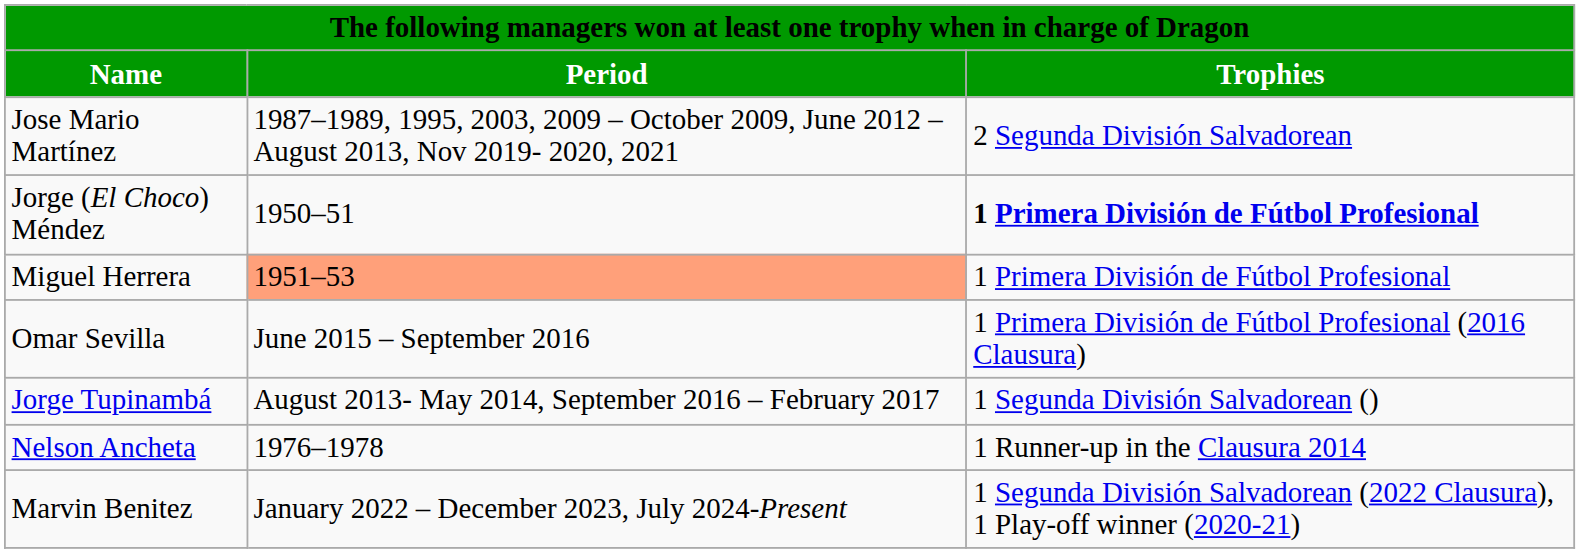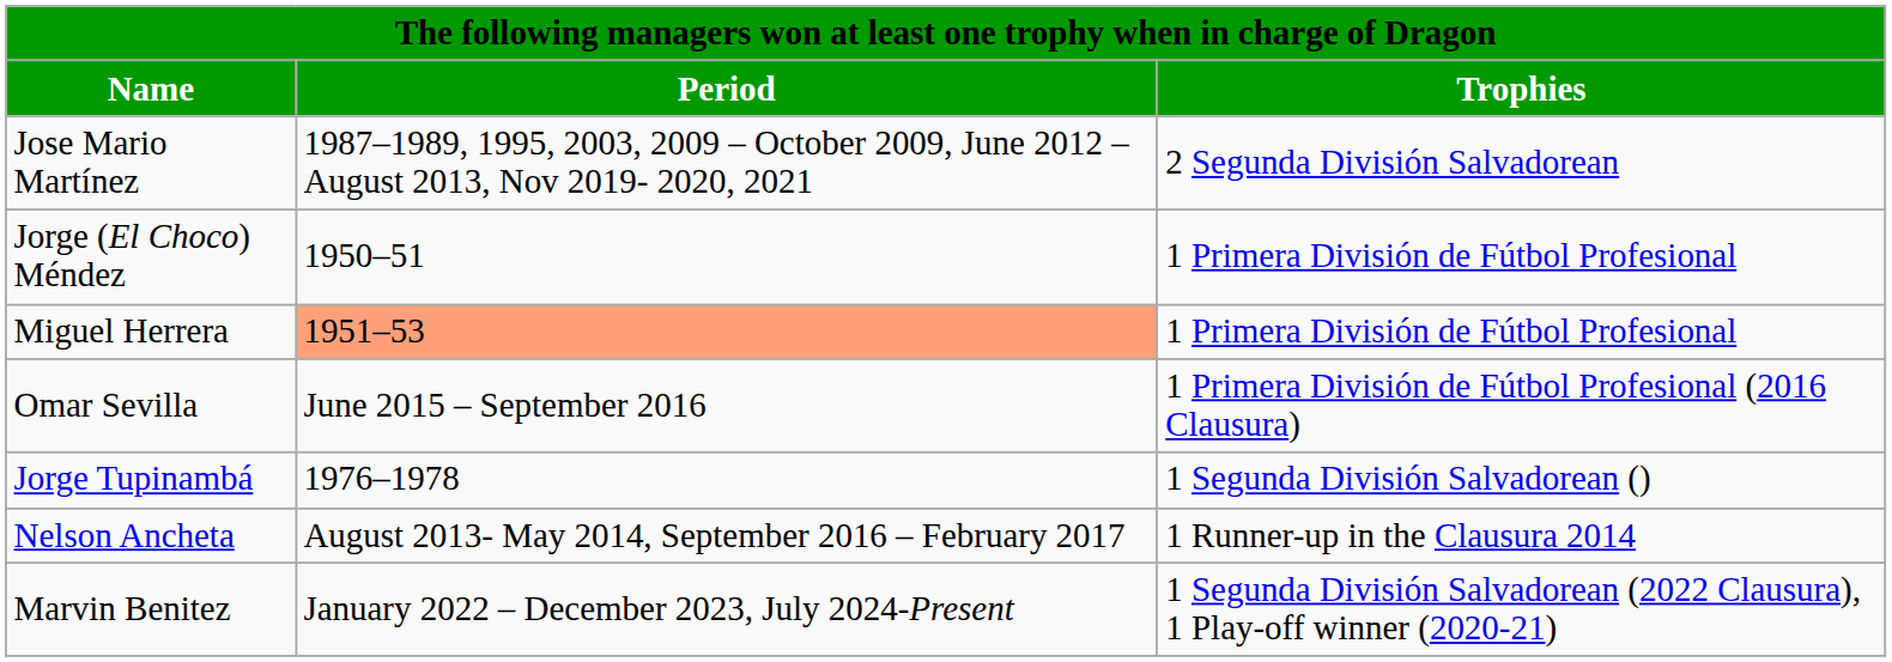Jorge (El Choco) Méndez | Trophies: bold -> normal
Jorge Tupinambá | Period: August 2013- May 2014, September 2016 – February 2017 -> 1976–1978
Nelson Ancheta | Period: 1976–1978 -> August 2013- May 2014, September 2016 – February 2017
